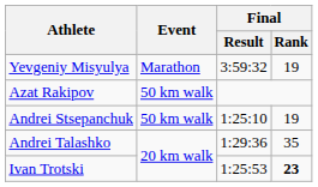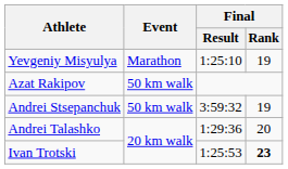Yevgeniy Misyulya | Final / Result: 3:59:32 -> 1:25:10
Andrei Stsepanchuk | Final / Result: 1:25:10 -> 3:59:32
Andrei Talashko | Final / Rank: 35 -> 20
